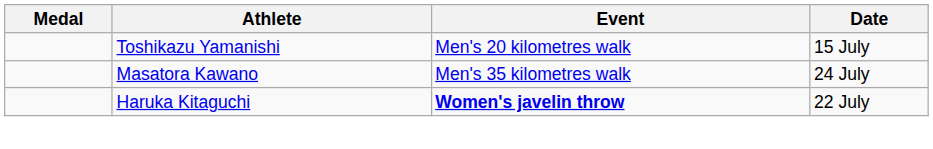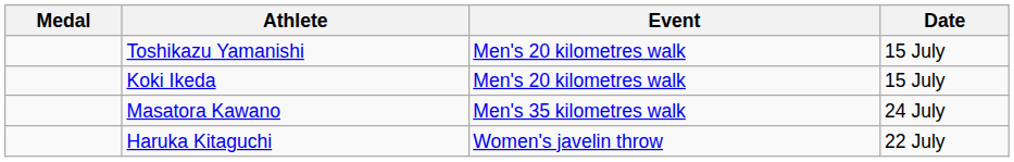+ row: Koki Ikeda | Men's 20 kilometres walk | 15 July
Haruka Kitaguchi | Event: bold -> normal
